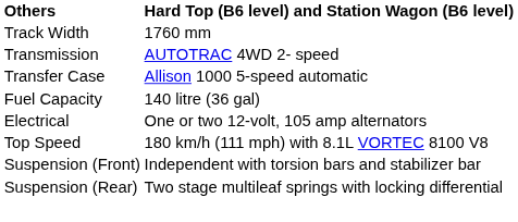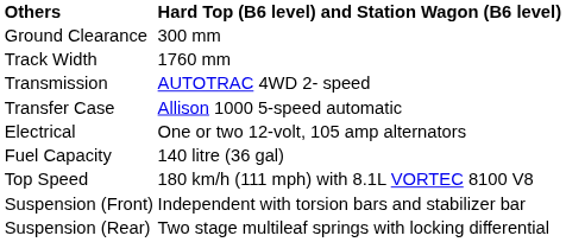+ row: Ground Clearance | 300 mm
rows swapped: Fuel Capacity <-> Electrical
